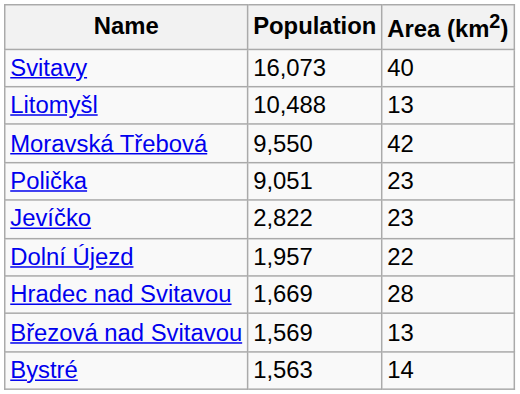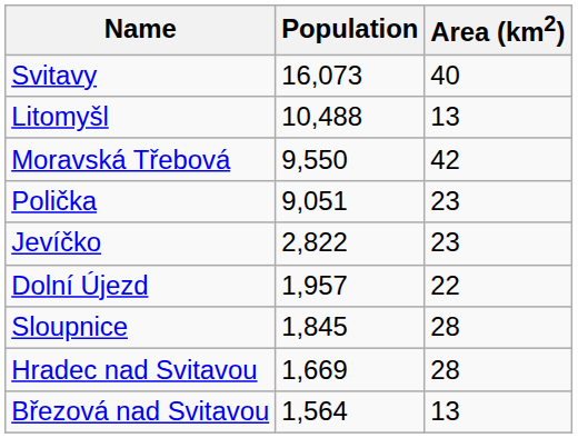+ row: Sloupnice | 1,845 | 28
Březová nad Svitavou | Population: 1,569 -> 1,564
- row: Bystré | 1,563 | 14
